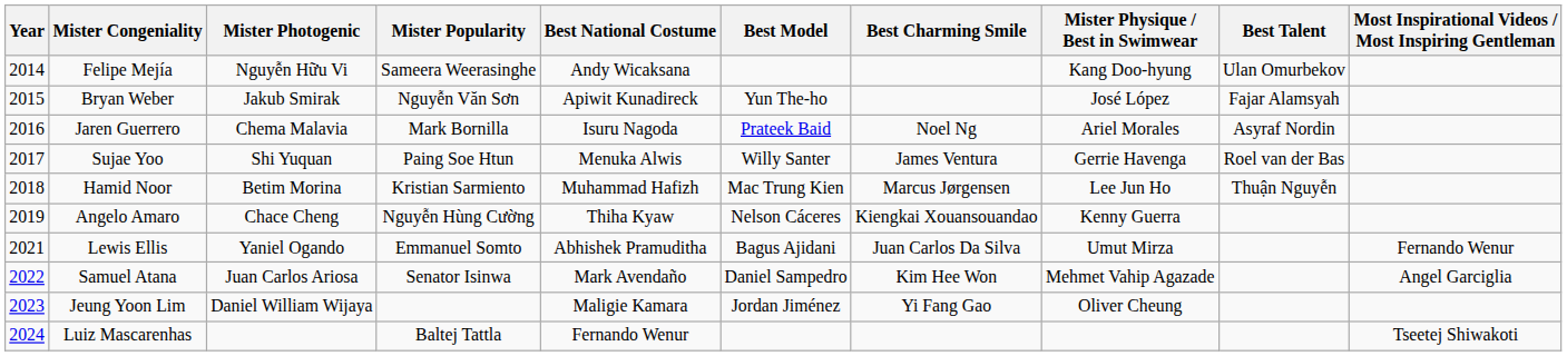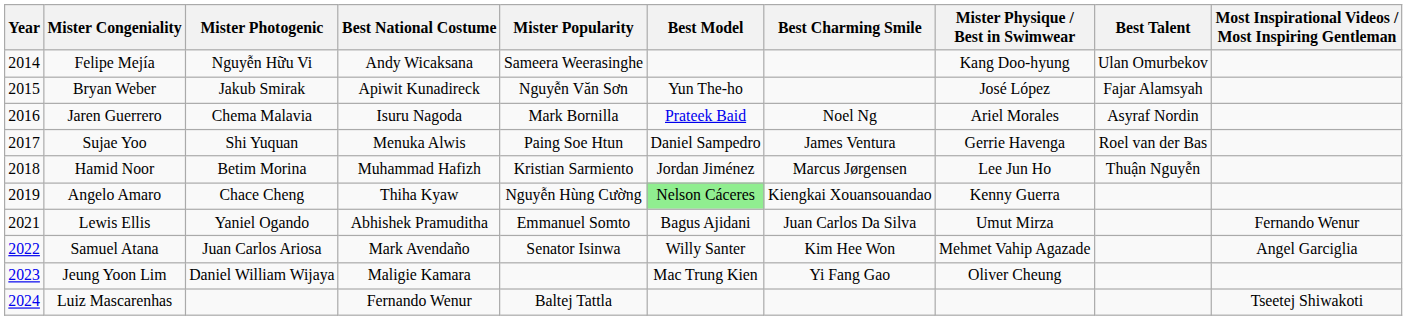columns swapped: Best National Costume <-> Mister Popularity
Sujae Yoo | Best Model: Willy Santer -> Daniel Sampedro
Hamid Noor | Best Model: Mac Trung Kien -> Jordan Jiménez
Angelo Amaro | Best Model: no background -> lightgreen background
Samuel Atana | Best Model: Daniel Sampedro -> Willy Santer
Jeung Yoon Lim | Best Model: Jordan Jiménez -> Mac Trung Kien
